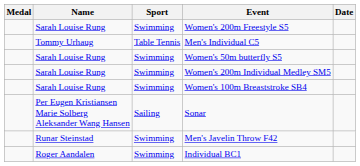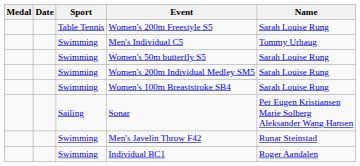columns swapped: Name <-> Date
Women's 200m Freestyle S5 | Sport: Swimming -> Table Tennis
Men's Individual C5 | Sport: Table Tennis -> Swimming
